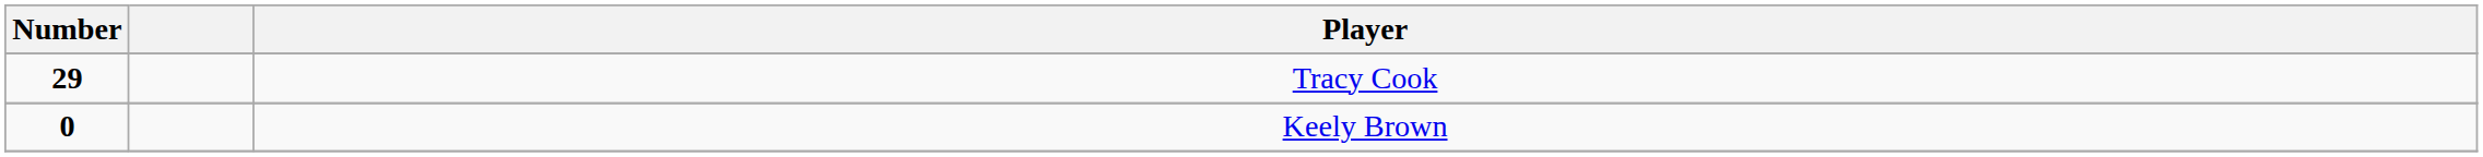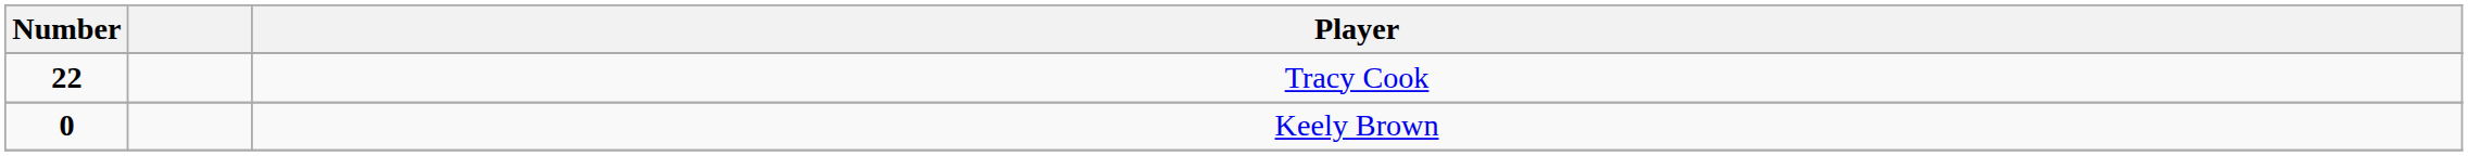Tracy Cook | Number: 29 -> 22
